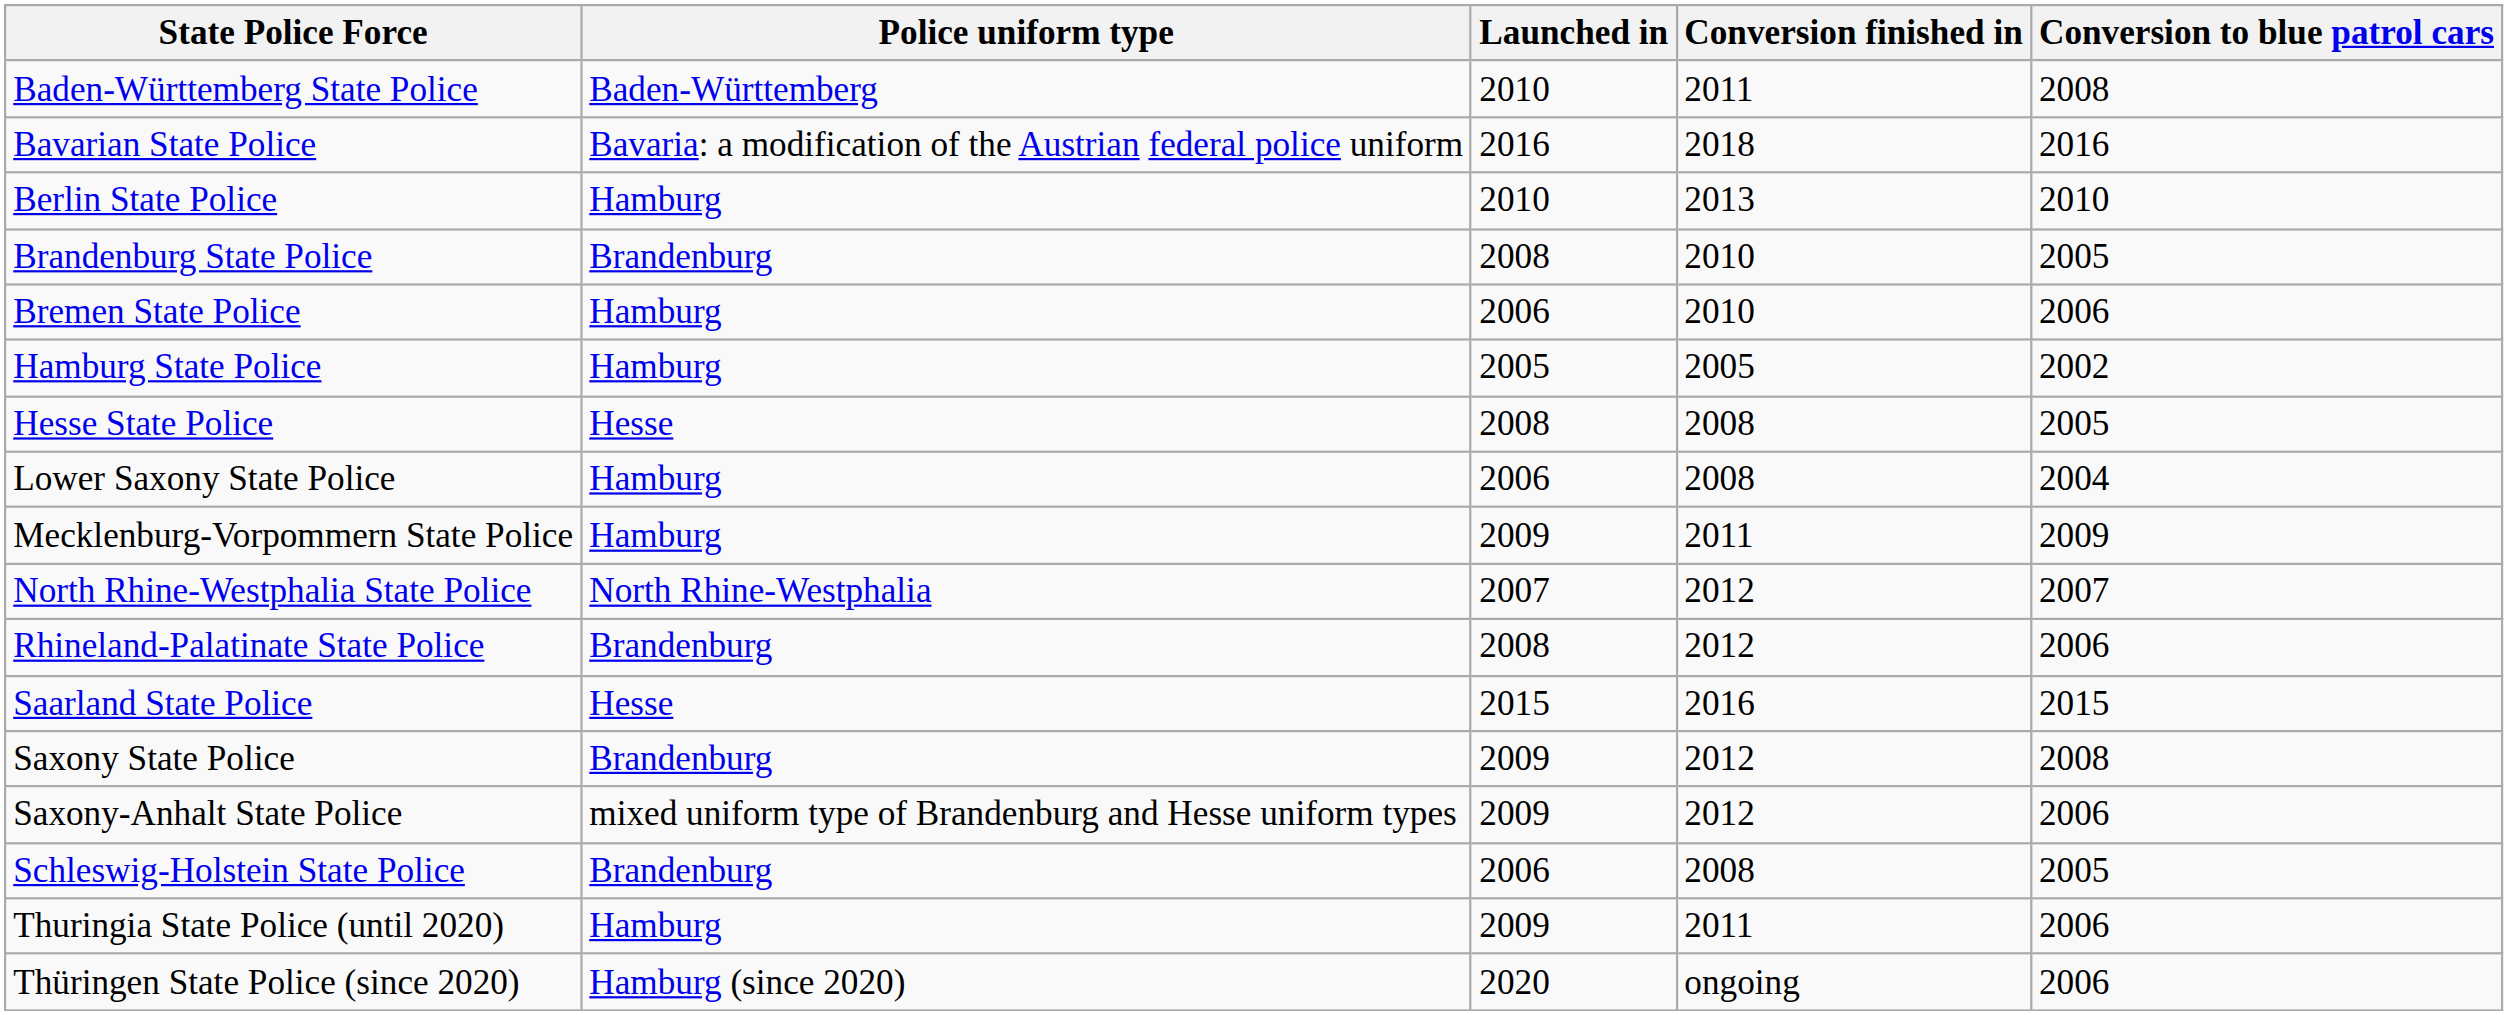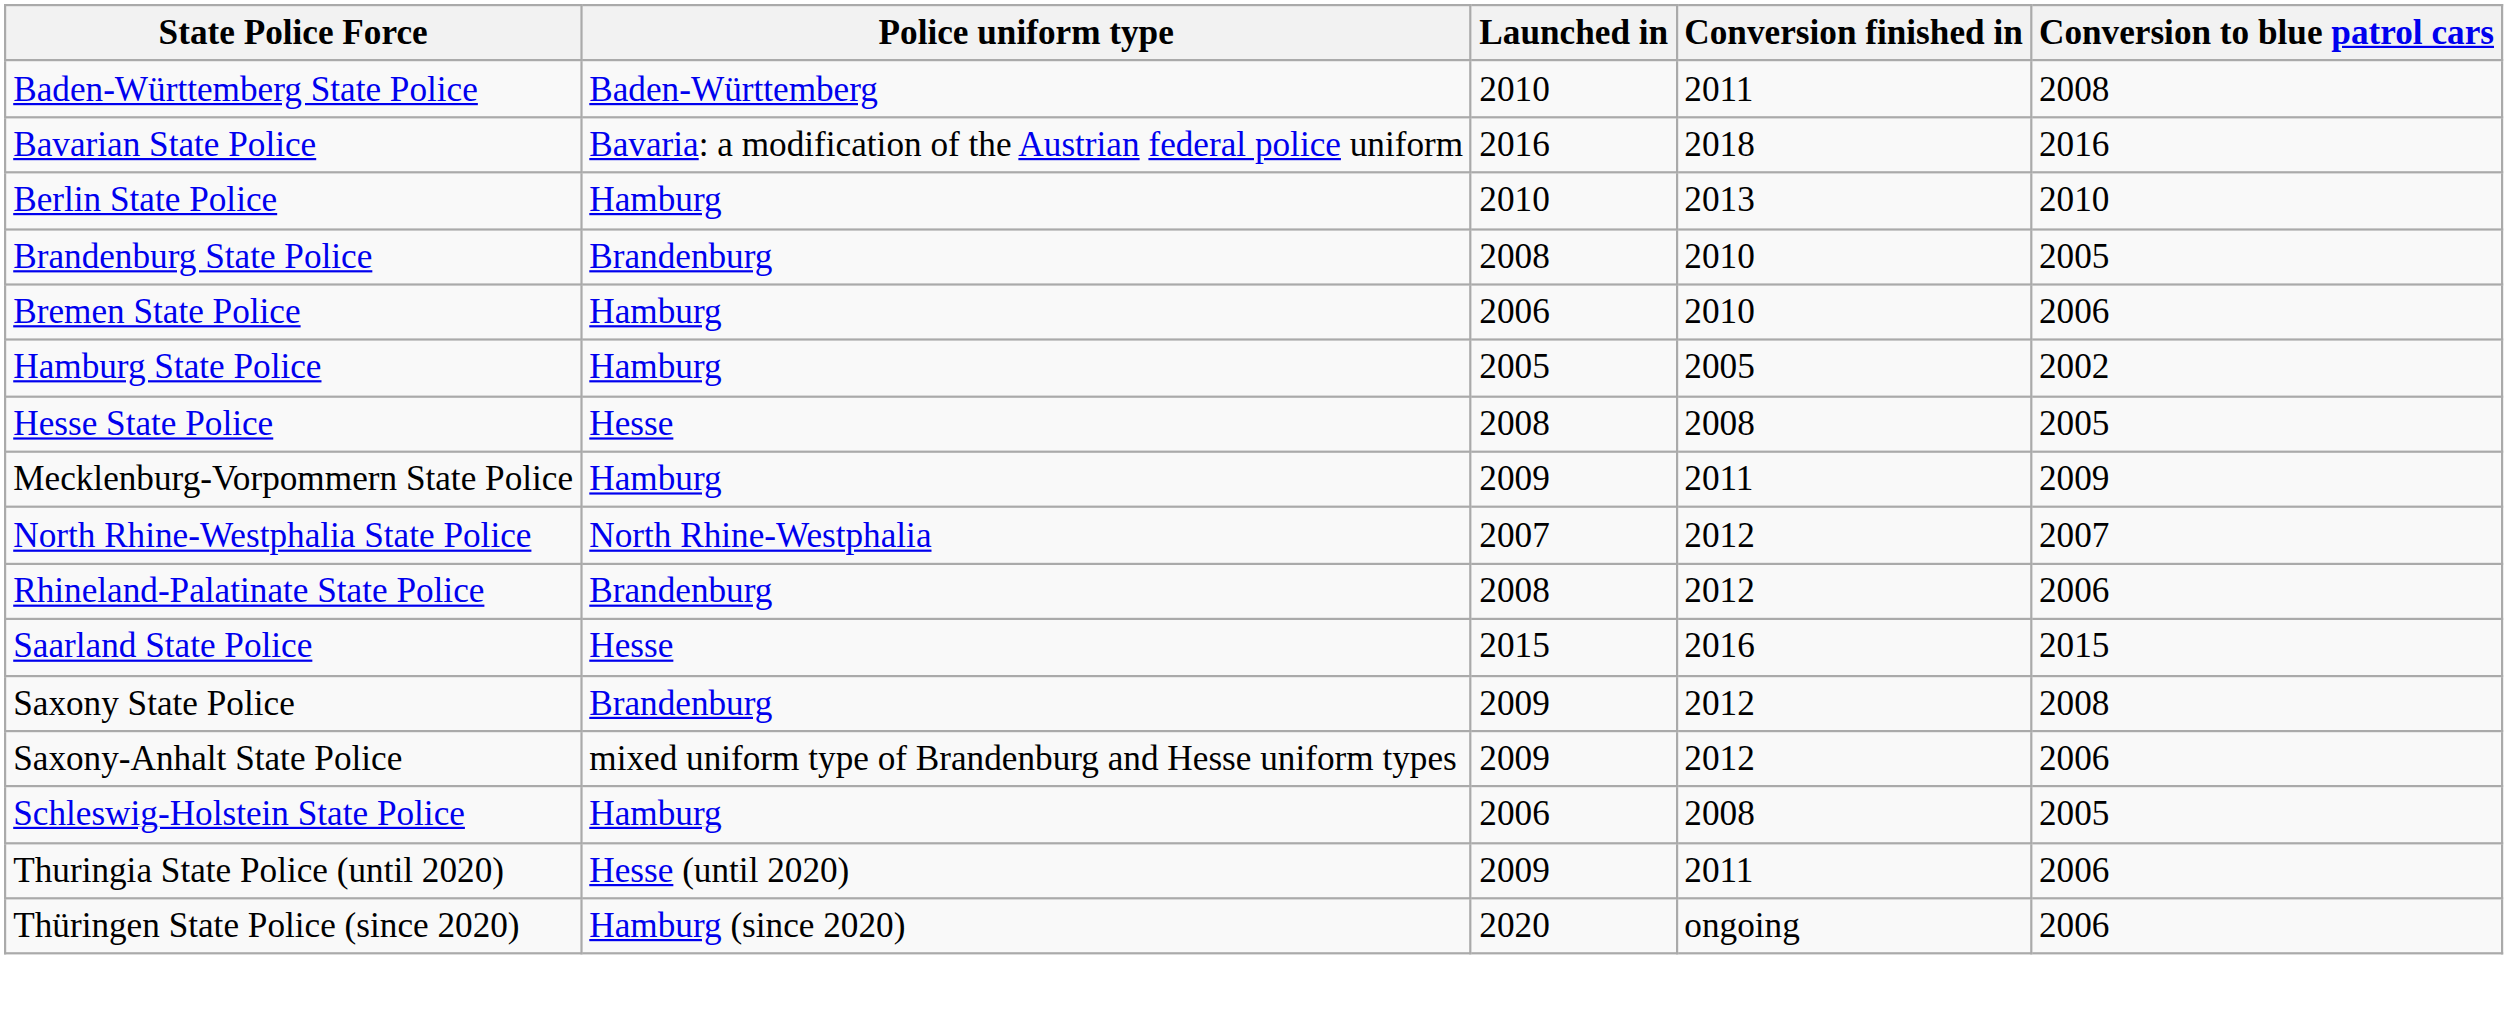- row: Lower Saxony State Police | Hamburg | 2006 | 2008 | 2004
Schleswig-Holstein State Police | Police uniform type: Brandenburg -> Hamburg
Thuringia State Police (until 2020) | Police uniform type: Hamburg -> Hesse (until 2020)
